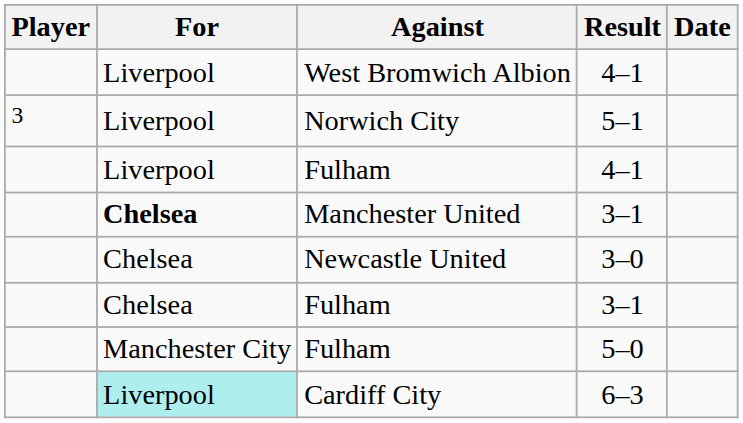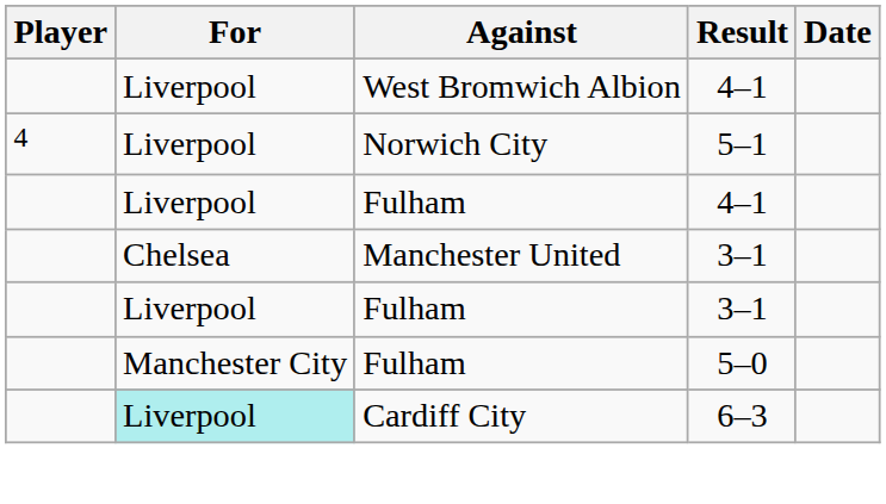Norwich City | Player: 3 -> 4
Manchester United | For: bold -> normal
- row: Chelsea | Newcastle United | 3–0
Fulham / 3–1 | For: Chelsea -> Liverpool
